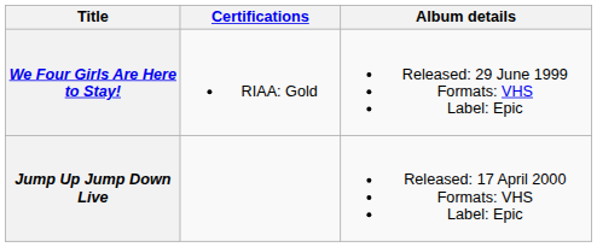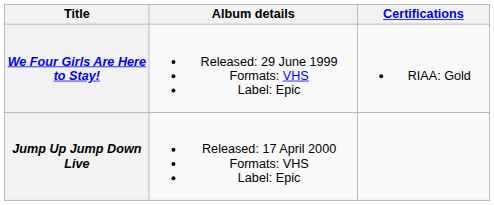columns swapped: Album details <-> Certifications
